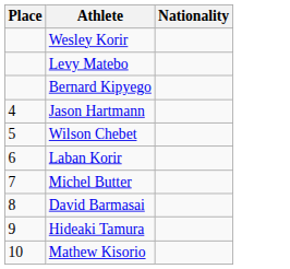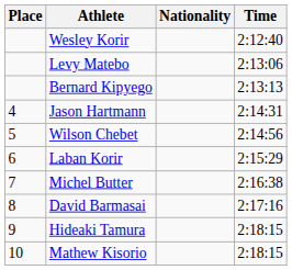+ column: Time | 2:12:40 | 2:13:06 | 2:13:13 | 2:14:31 | 2:14:56 | 2:15:29 | 2:16:38 | 2:17:16 | 2:18:15 | 2:18:15
